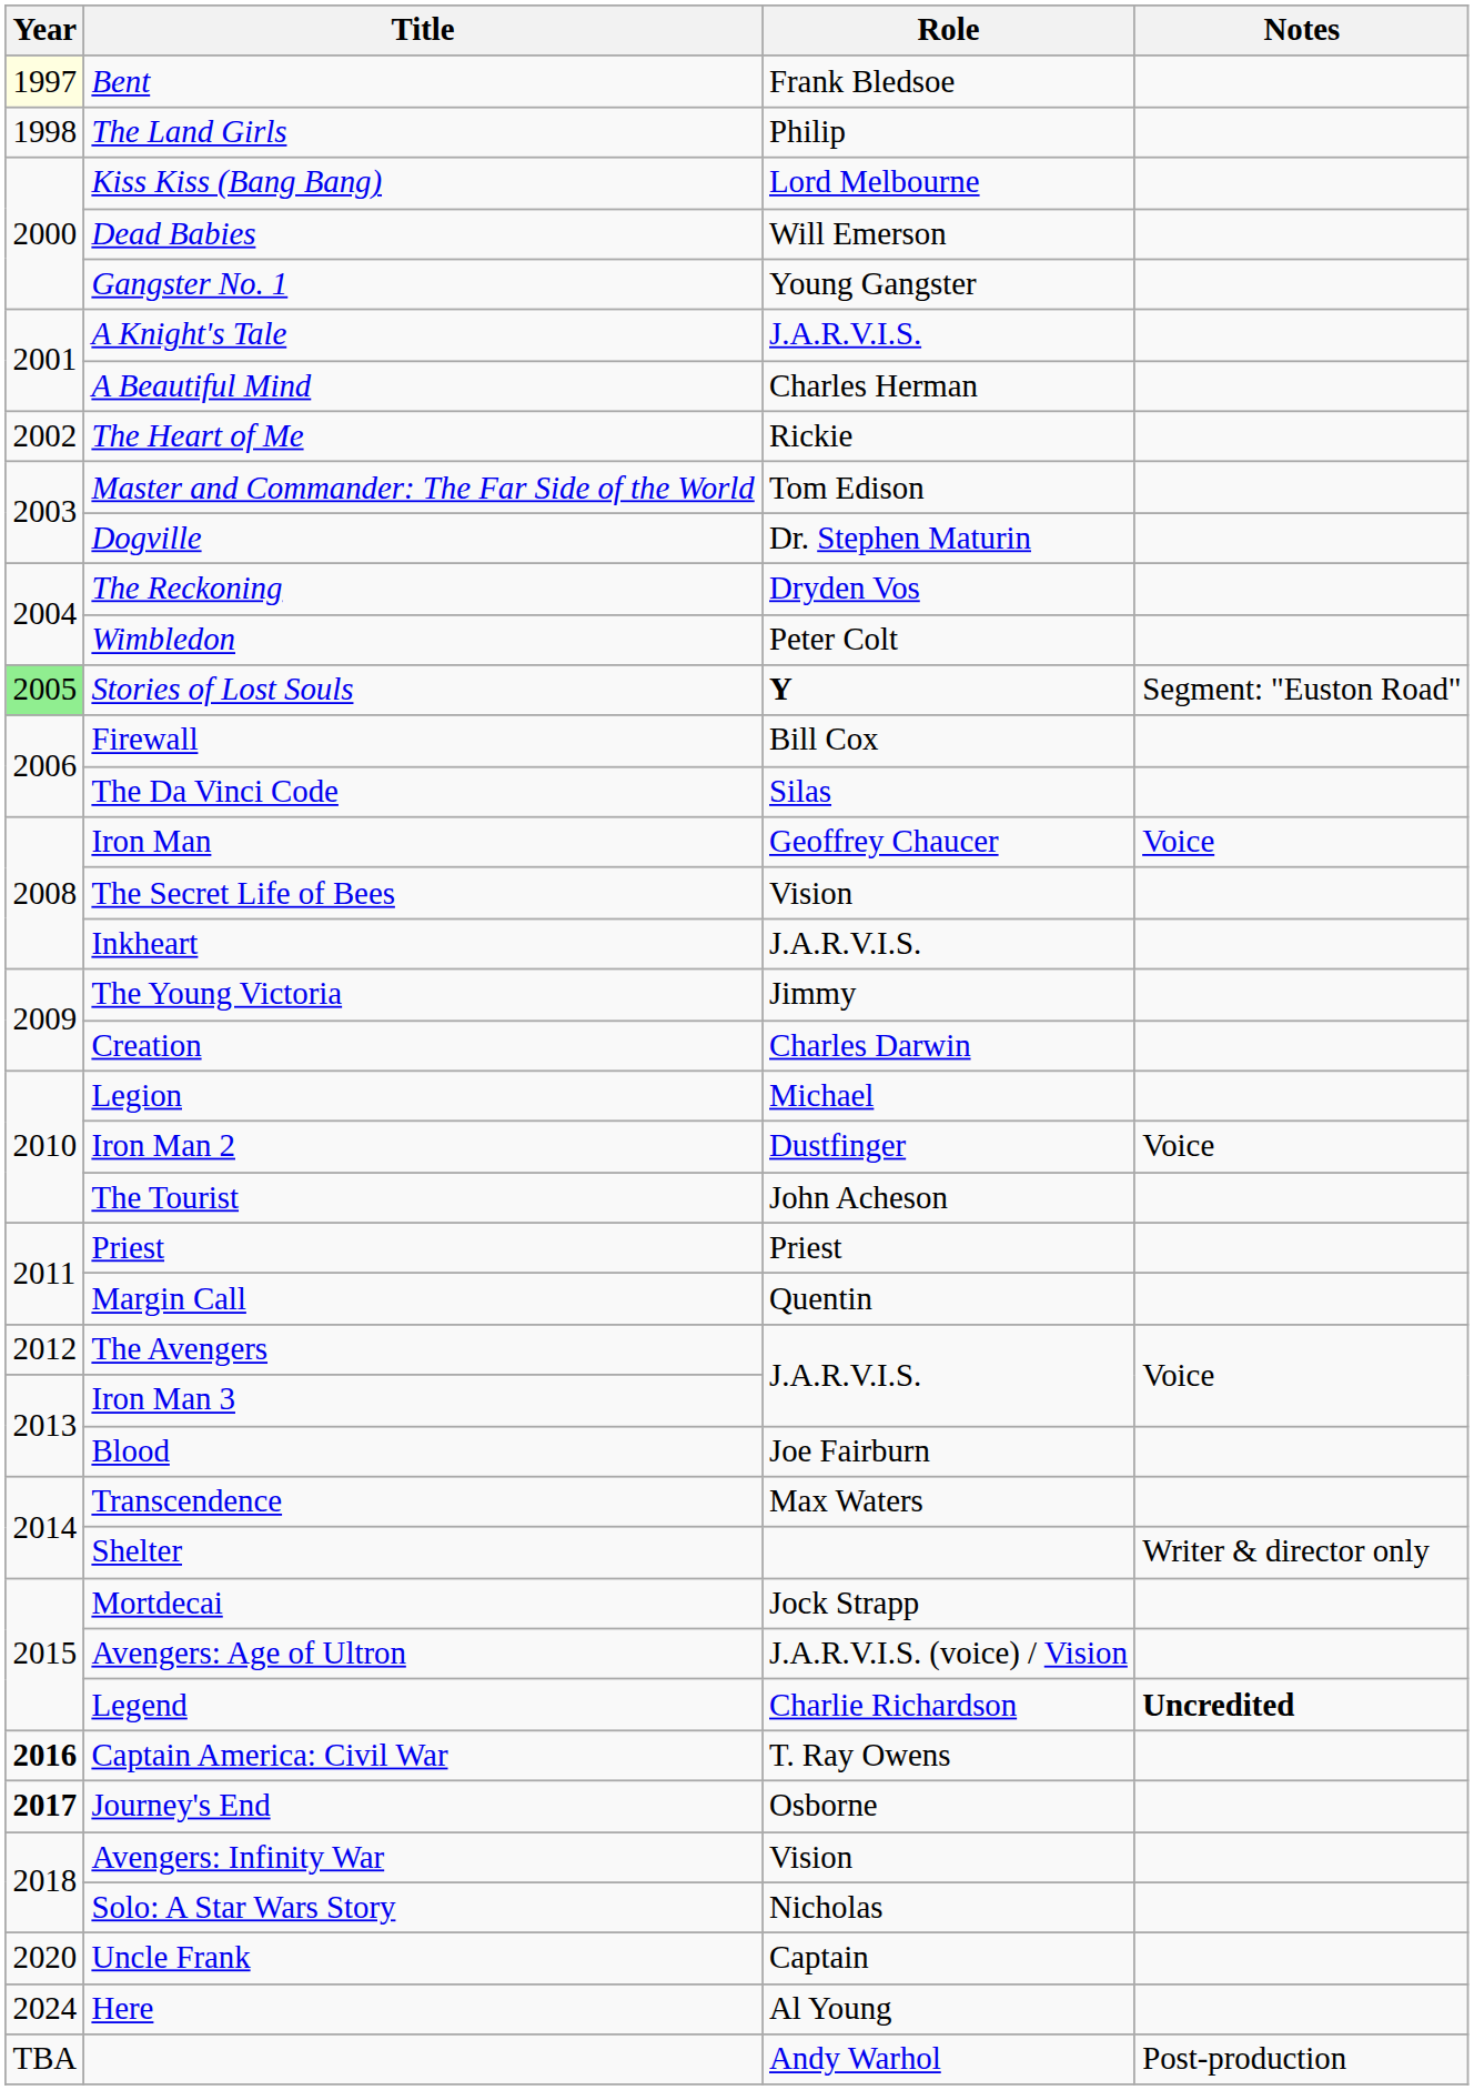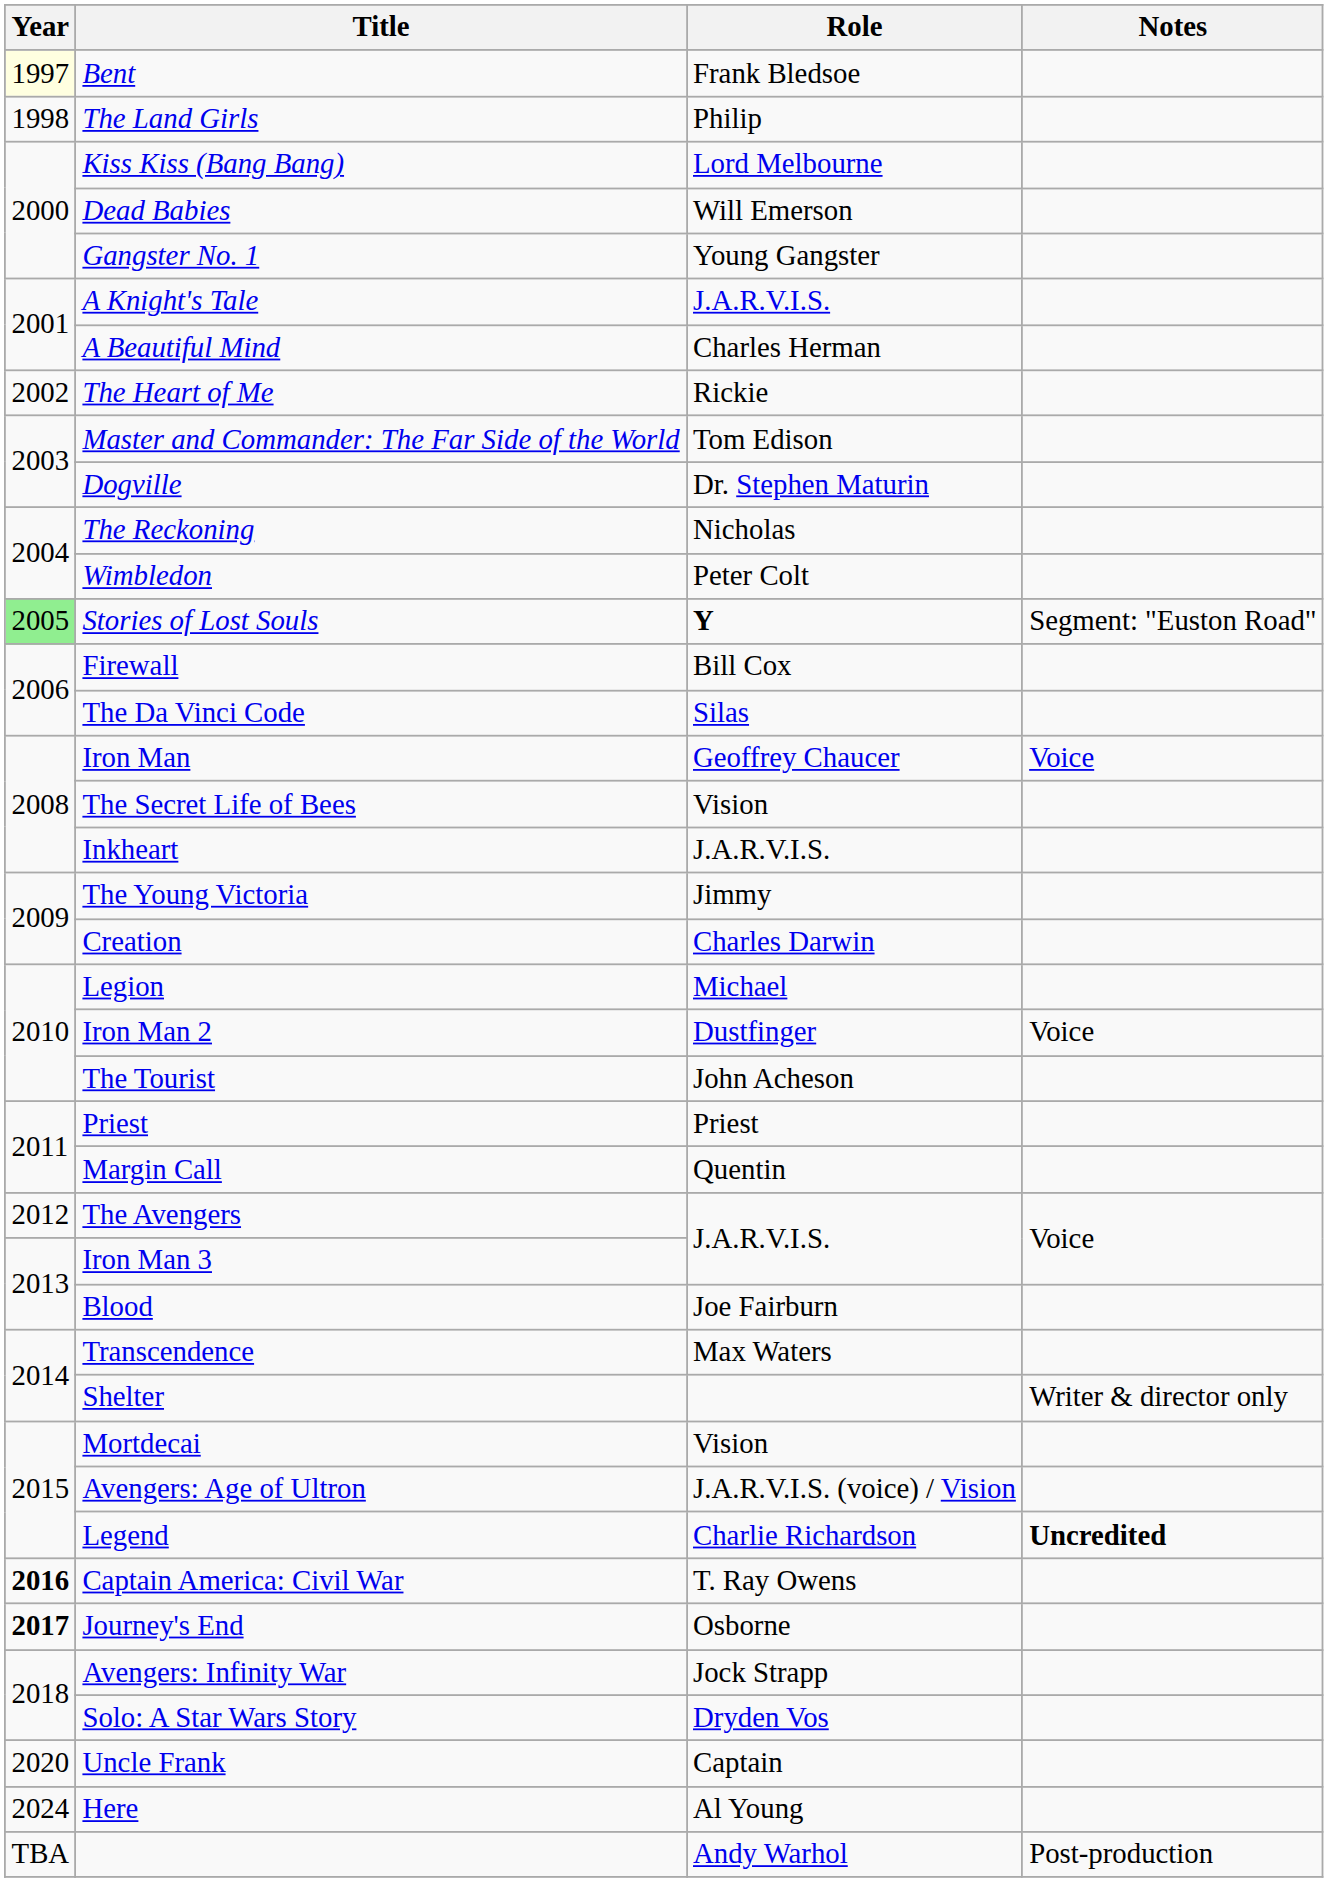The Reckoning | Role: Dryden Vos -> Nicholas
Mortdecai | Role: Jock Strapp -> Vision
Avengers: Infinity War | Role: Vision -> Jock Strapp
Solo: A Star Wars Story | Role: Nicholas -> Dryden Vos
